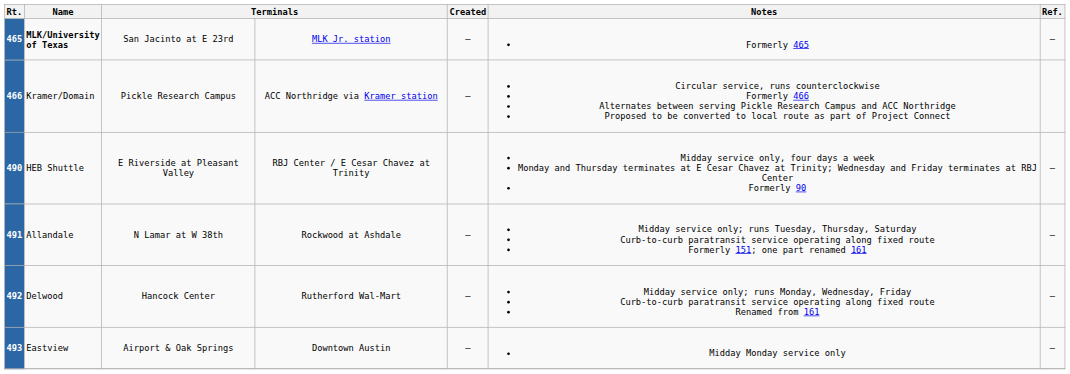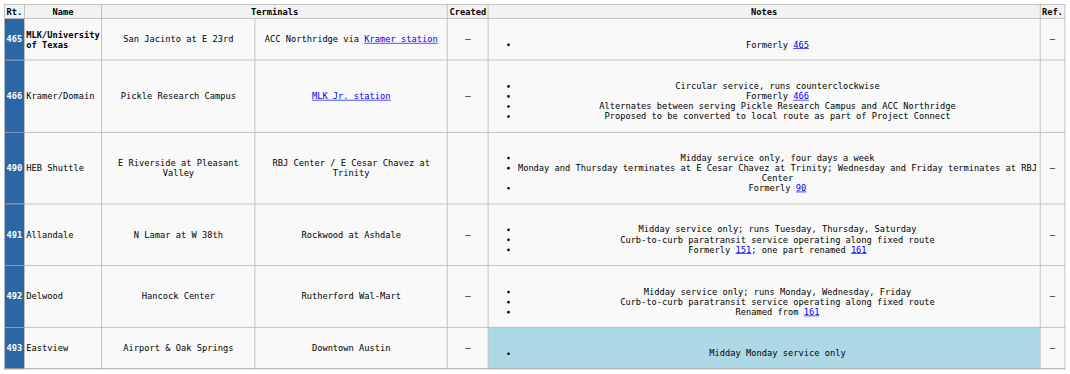465 | column 4: MLK Jr. station -> ACC Northridge via Kramer station
466 | column 4: ACC Northridge via Kramer station -> MLK Jr. station
493 | Notes: no background -> lightblue background
